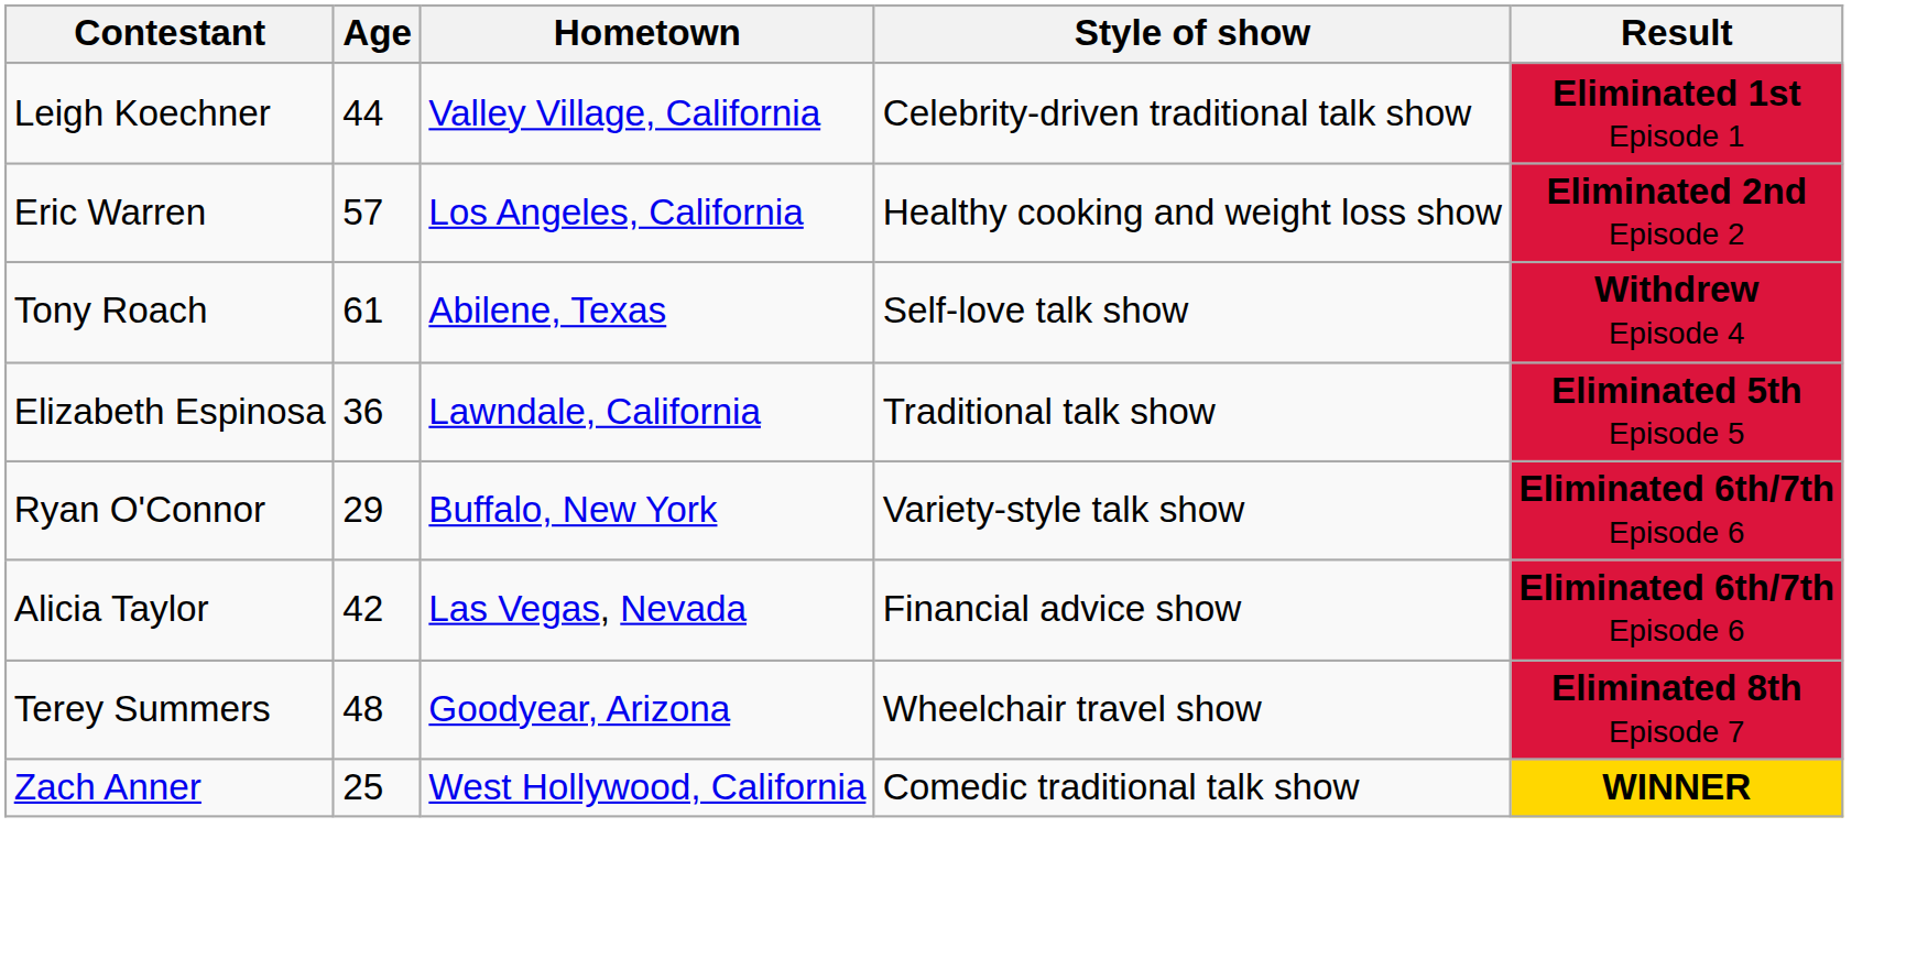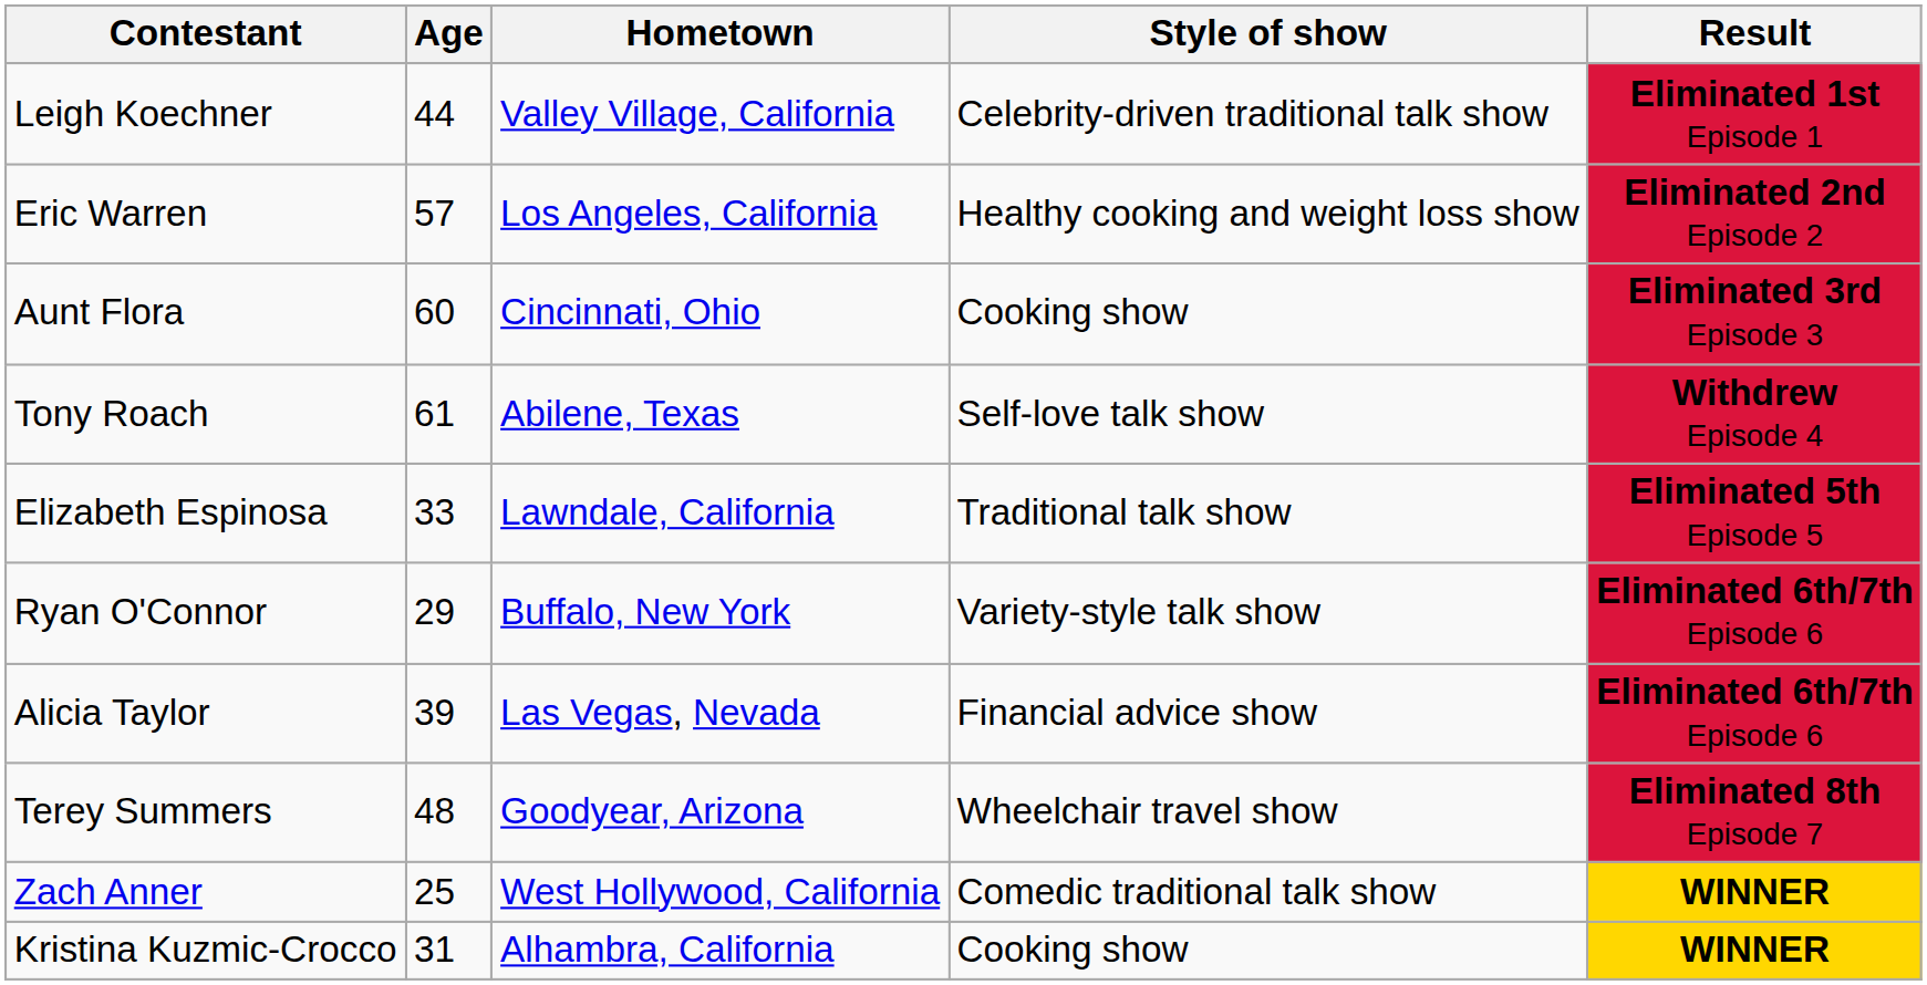+ row: Aunt Flora | 60 | Cincinnati, Ohio | Cooking show | Eliminated 3rd Episode 3
Elizabeth Espinosa | Age: 36 -> 33
Alicia Taylor | Age: 42 -> 39
+ row: Kristina Kuzmic-Crocco | 31 | Alhambra, California | Cooking show | WINNER
